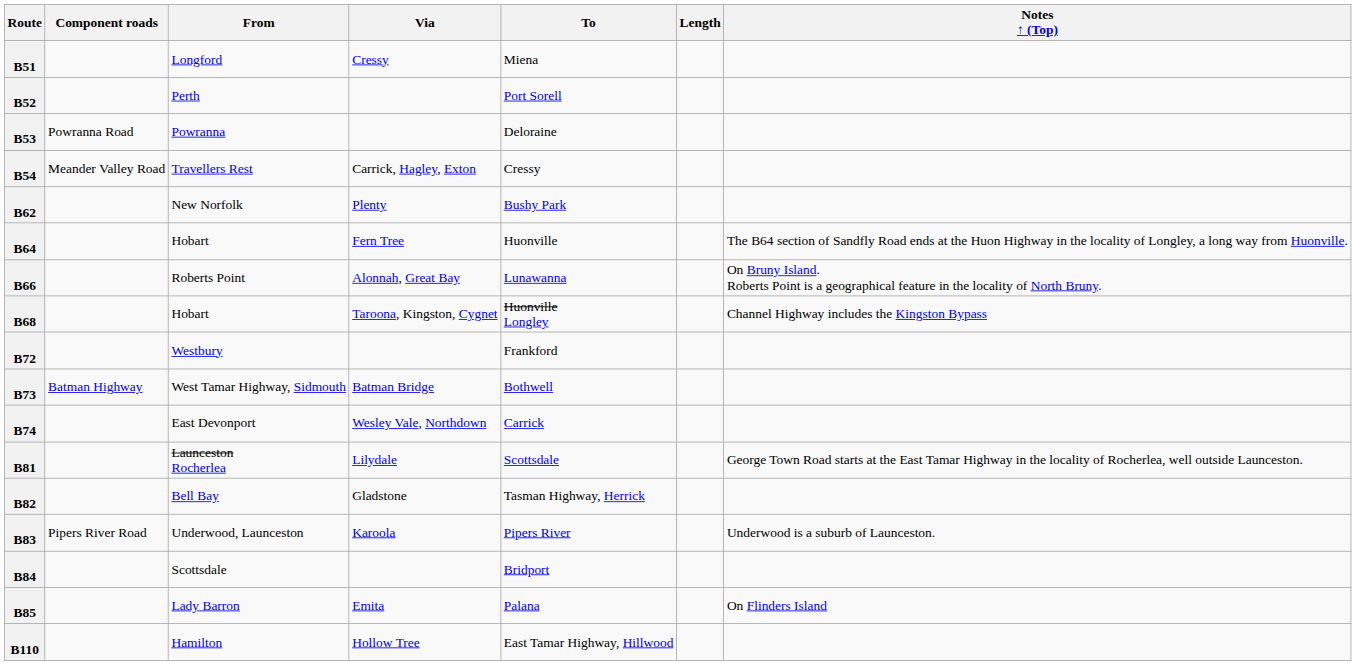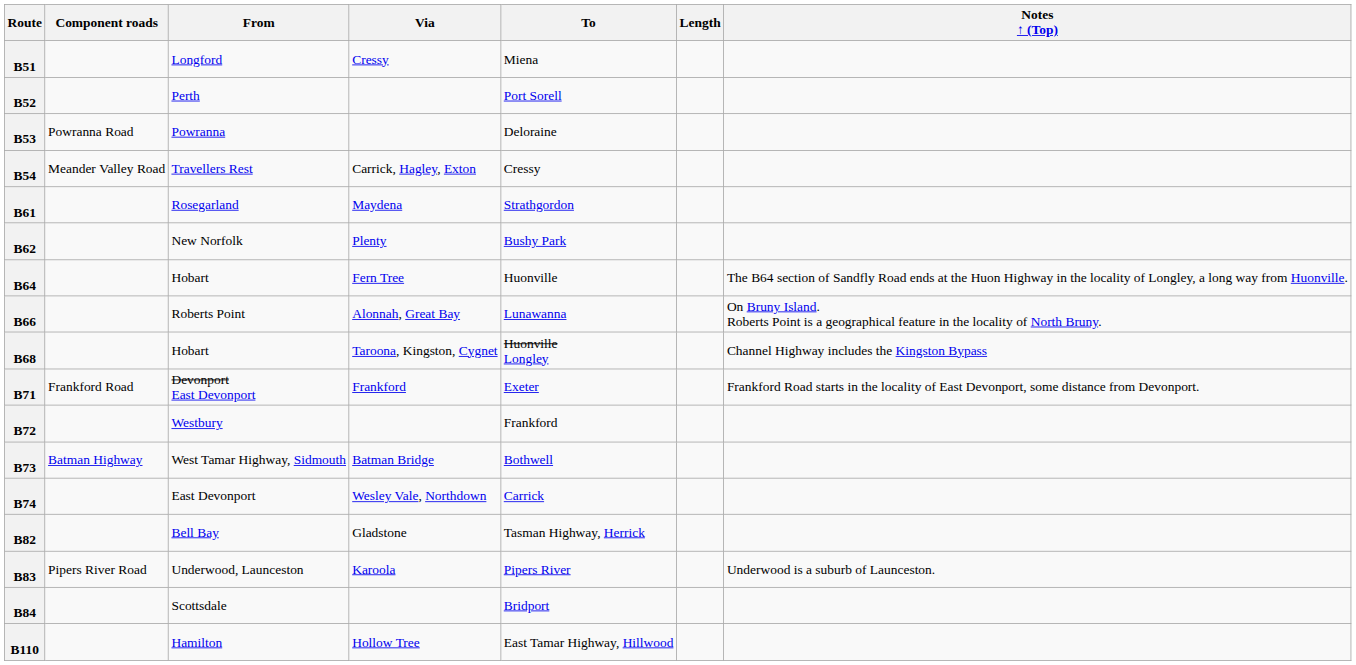+ row: B61 | Rosegarland | Maydena | Strathgordon
+ row: B71 | Frankford Road | Devonport East Devonport | Frankford | Exeter | Frankford Road starts in the locality of East Devonport, some distance from Devonport.
- row: B81 | Launceston Rocherlea | Lilydale | Scottsdale | George Town Road starts at the East Tamar Highway in the locality of Rocherlea, well outside Launceston.
- row: B85 | Lady Barron | Emita | Palana | On Flinders Island
